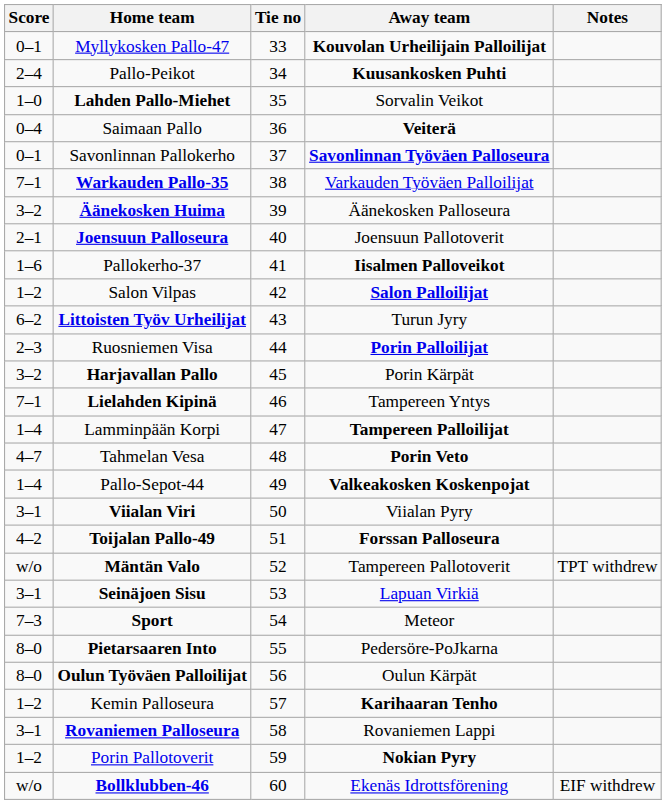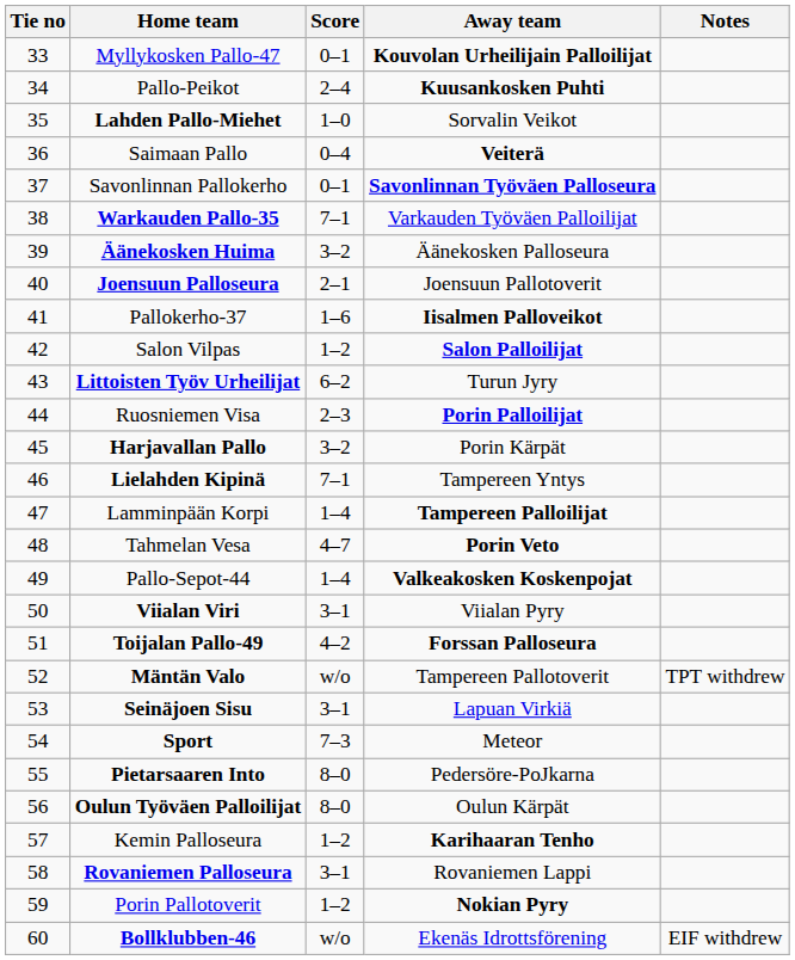columns swapped: Tie no <-> Score
